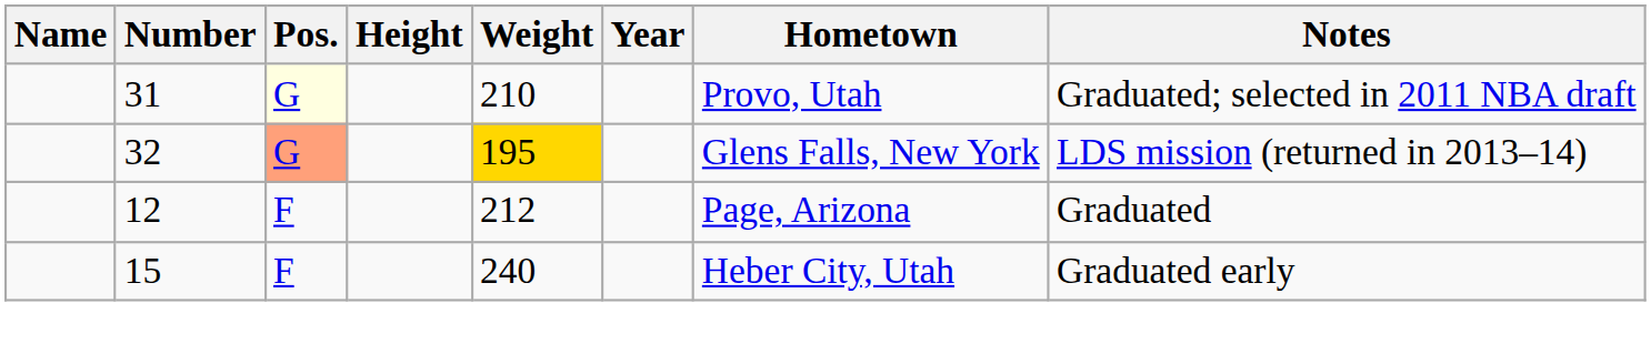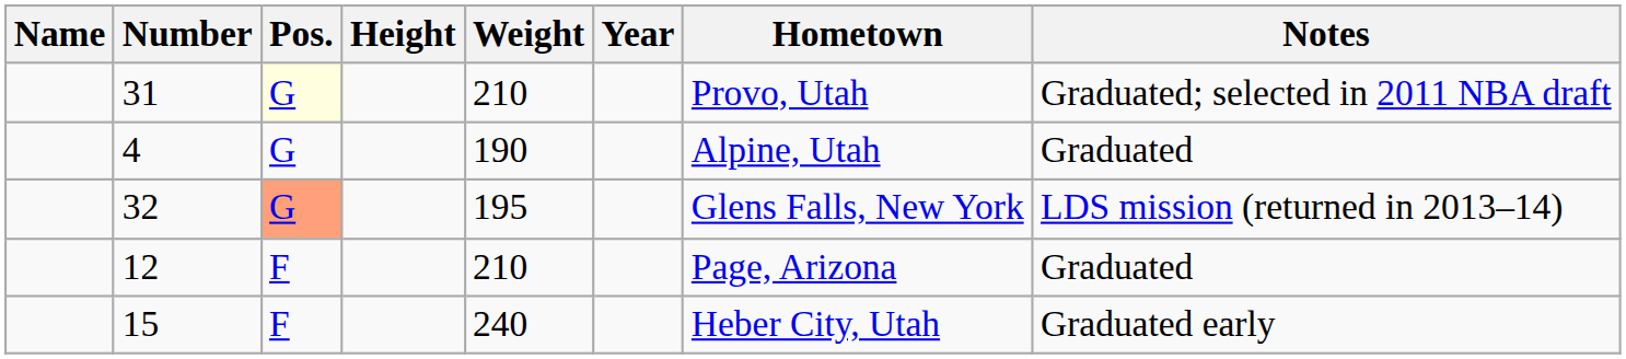+ row: 4 | G | 190 | Alpine, Utah | Graduated
32 | Weight: gold background -> no background
12 | Weight: 212 -> 210
